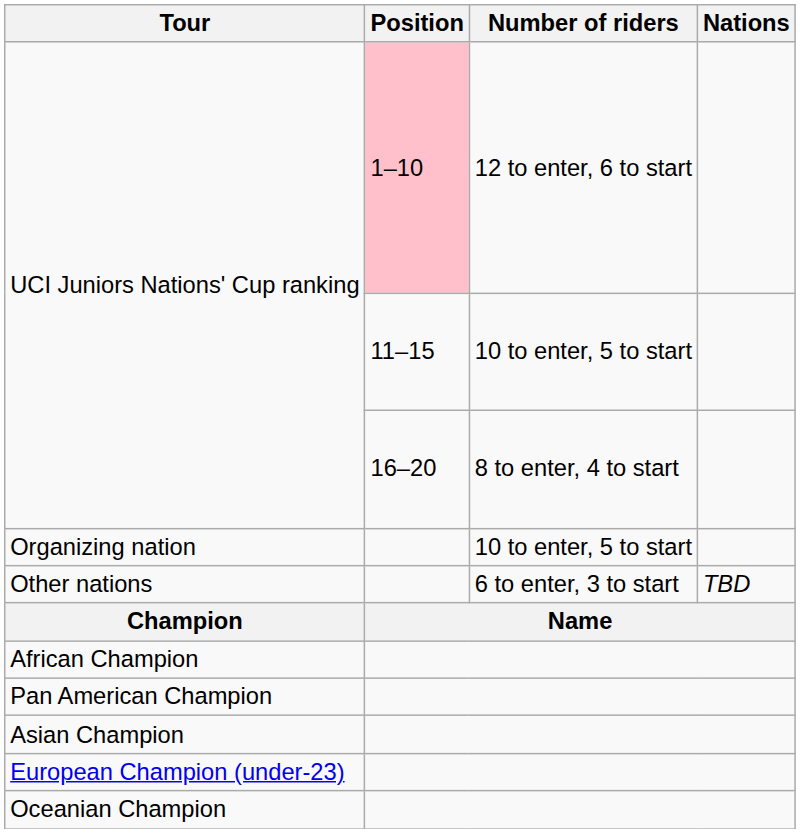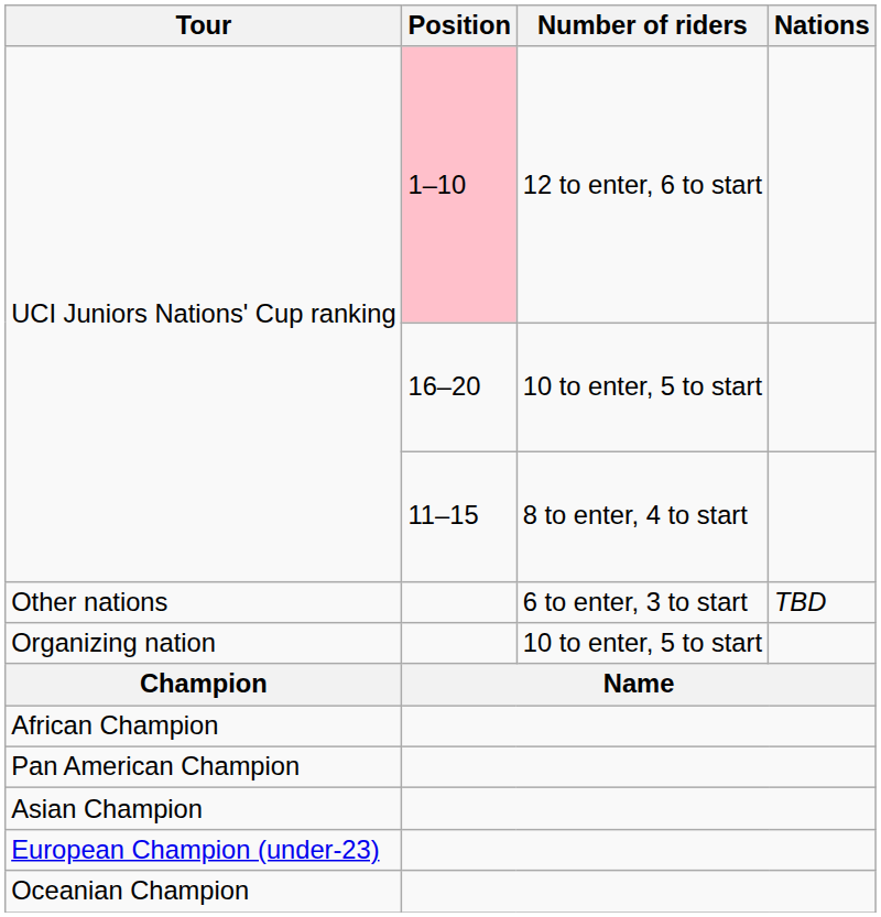UCI Juniors Nations' Cup ranking / 10 to enter, 5 to start | Position: 11–15 -> 16–20
UCI Juniors Nations' Cup ranking / 8 to enter, 4 to start | Position: 16–20 -> 11–15
rows swapped: Organizing nation <-> Other nations
